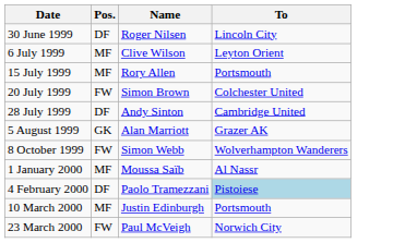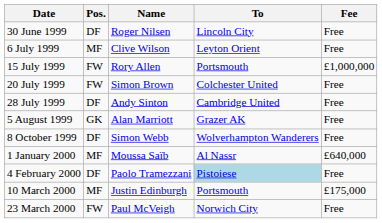+ column: Fee | Free | Free | £1,000,000 | Free | Free | Free | Free | £640,000 | Free | £175,000 | Free
15 July 1999 | Pos.: MF -> FW
8 October 1999 | Pos.: FW -> DF
